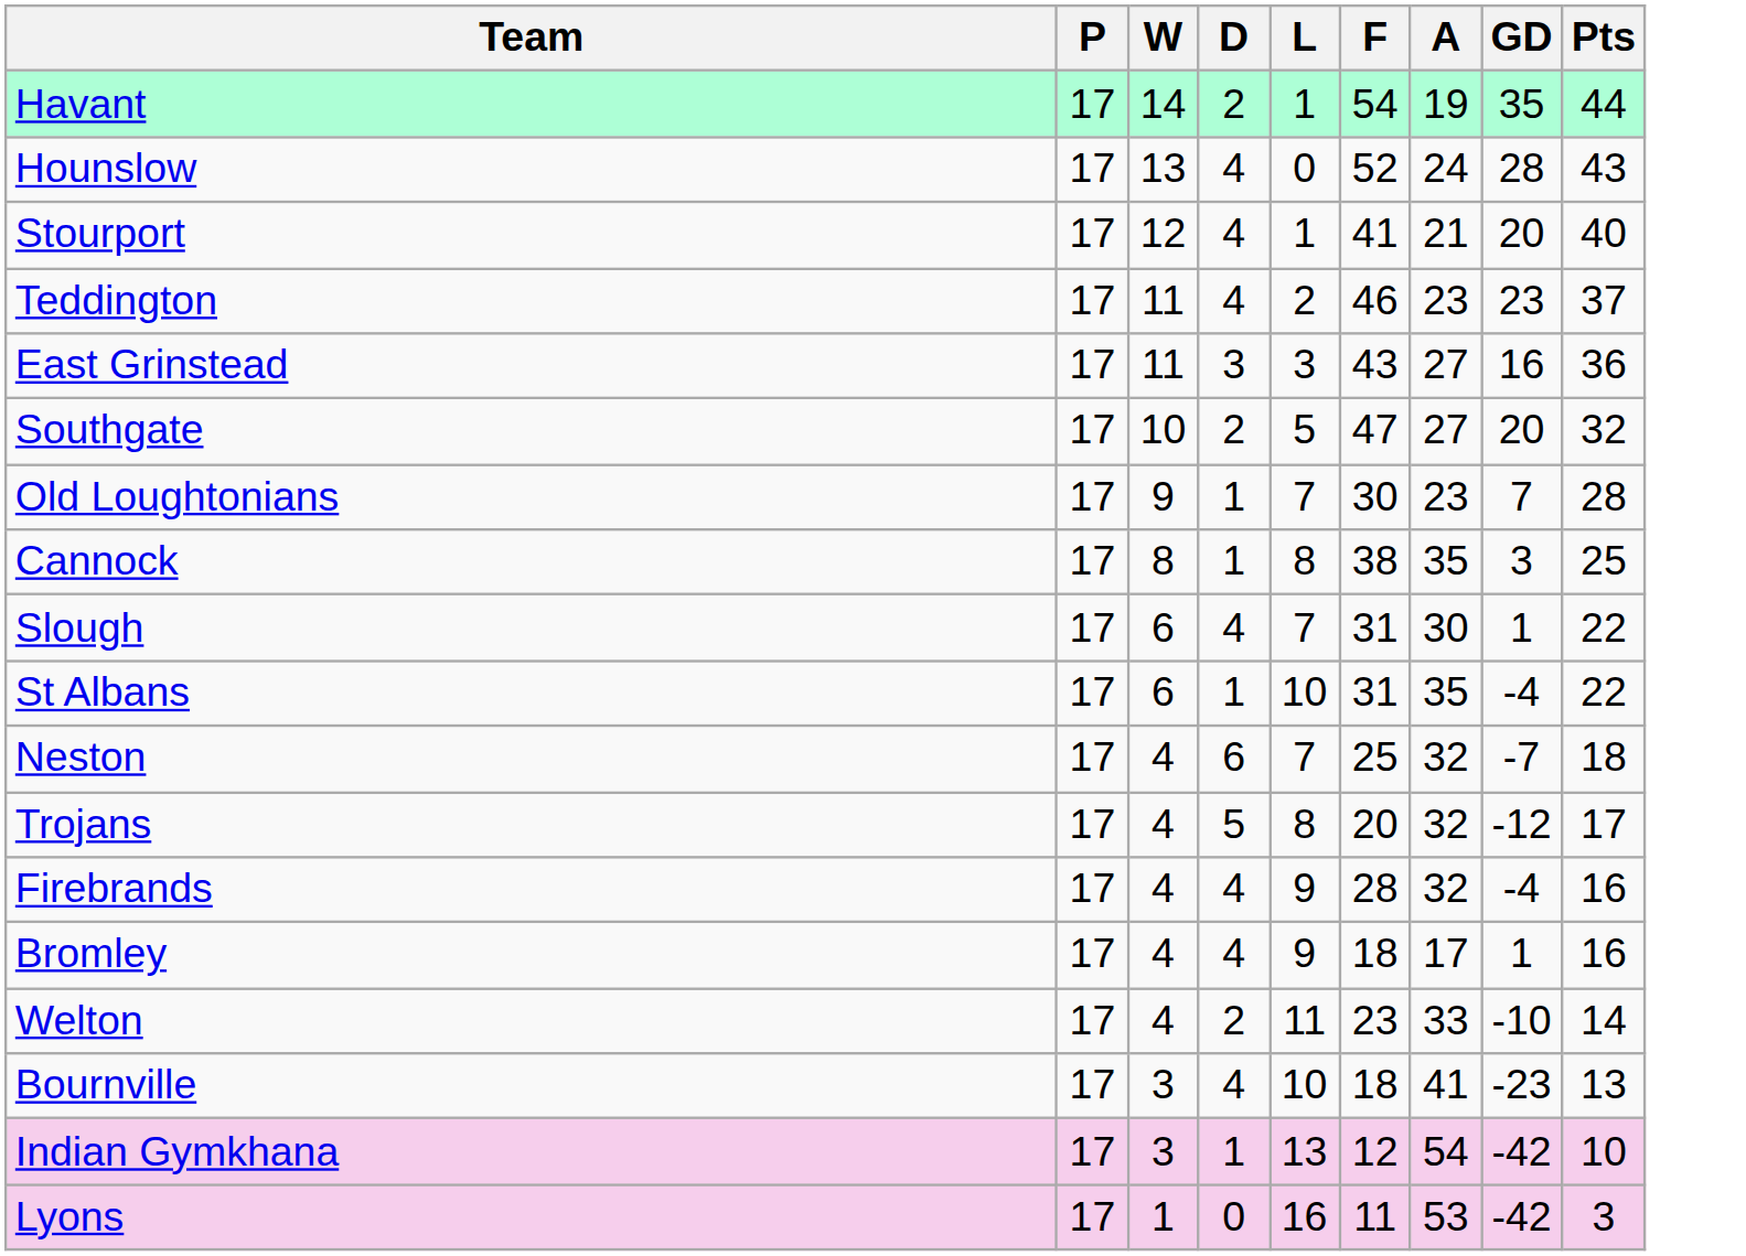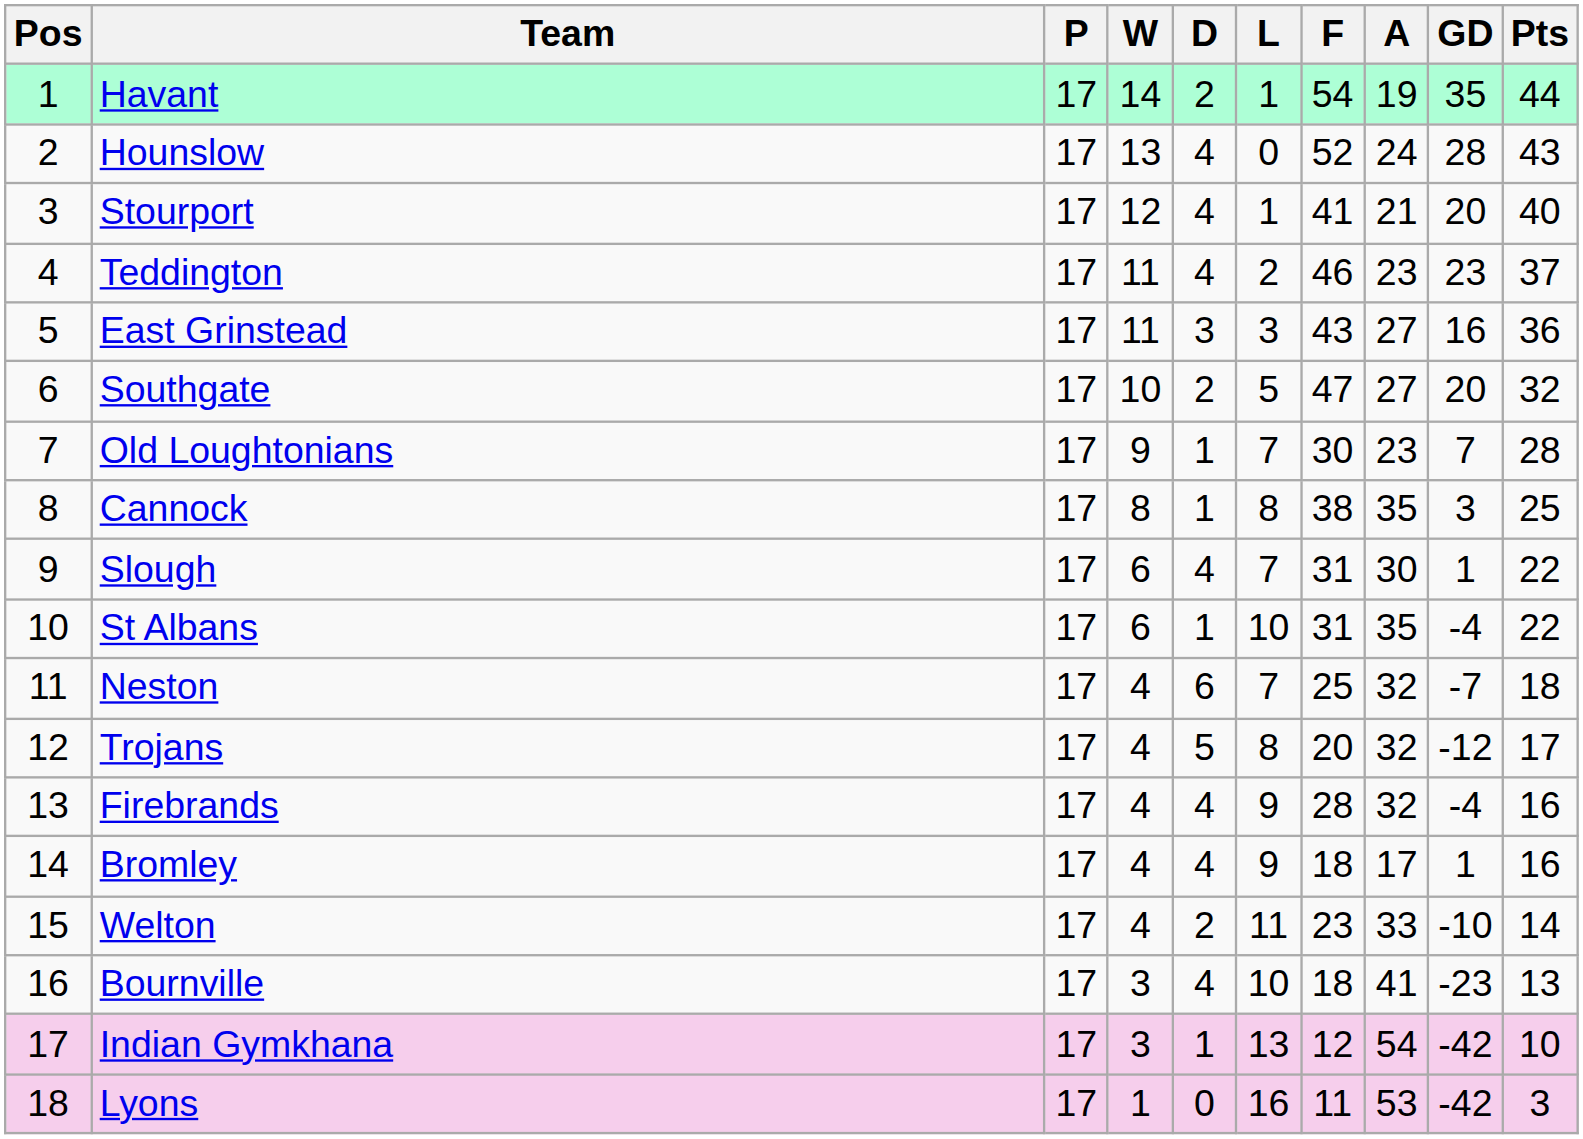+ column: Pos | 1 | 2 | 3 | 4 | 5 | 6 | 7 | 8 | 9 | 10 | 11 | 12 | 13 | 14 | 15 | 16 | 17 | 18
